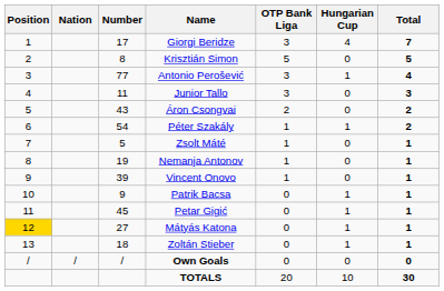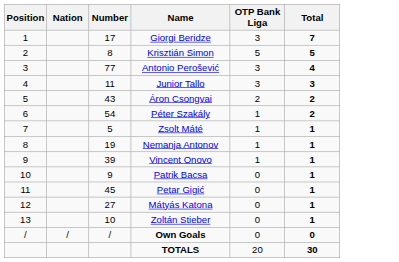- column: Hungarian Cup | 4 | 0 | 1 | 0 | 0 | 1 | 0 | 0 | 0 | 1 | 1 | 1 | 1 | 0 | 10
Mátyás Katona | Position: gold background -> no background
Zoltán Stieber | Number: 18 -> 10
